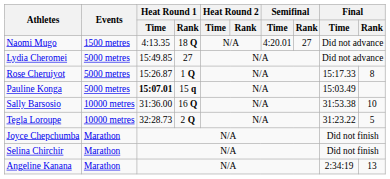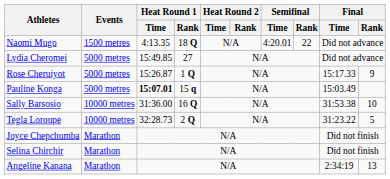Naomi Mugo | Semifinal / Rank: 27 -> 22
Rose Cheruiyot | Final / Rank: 8 -> 9
